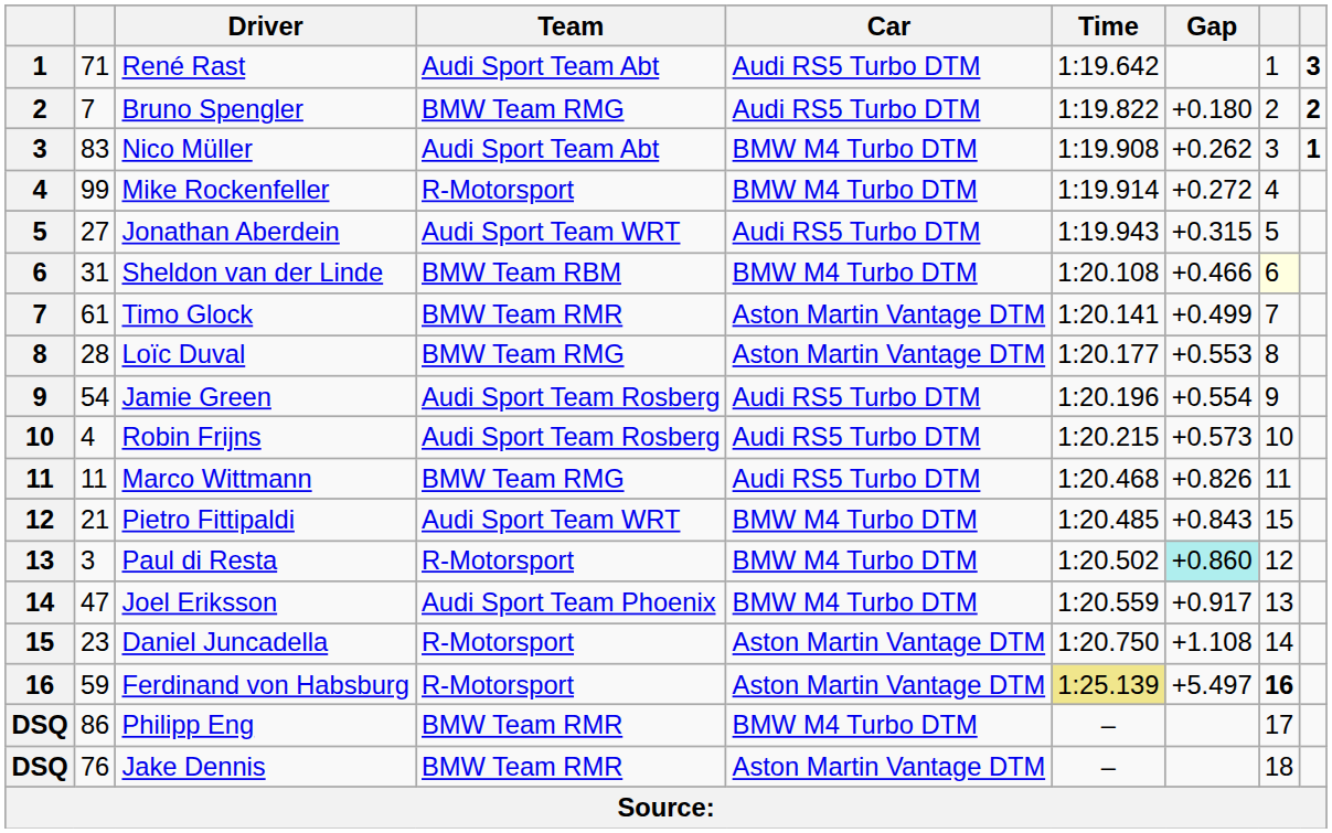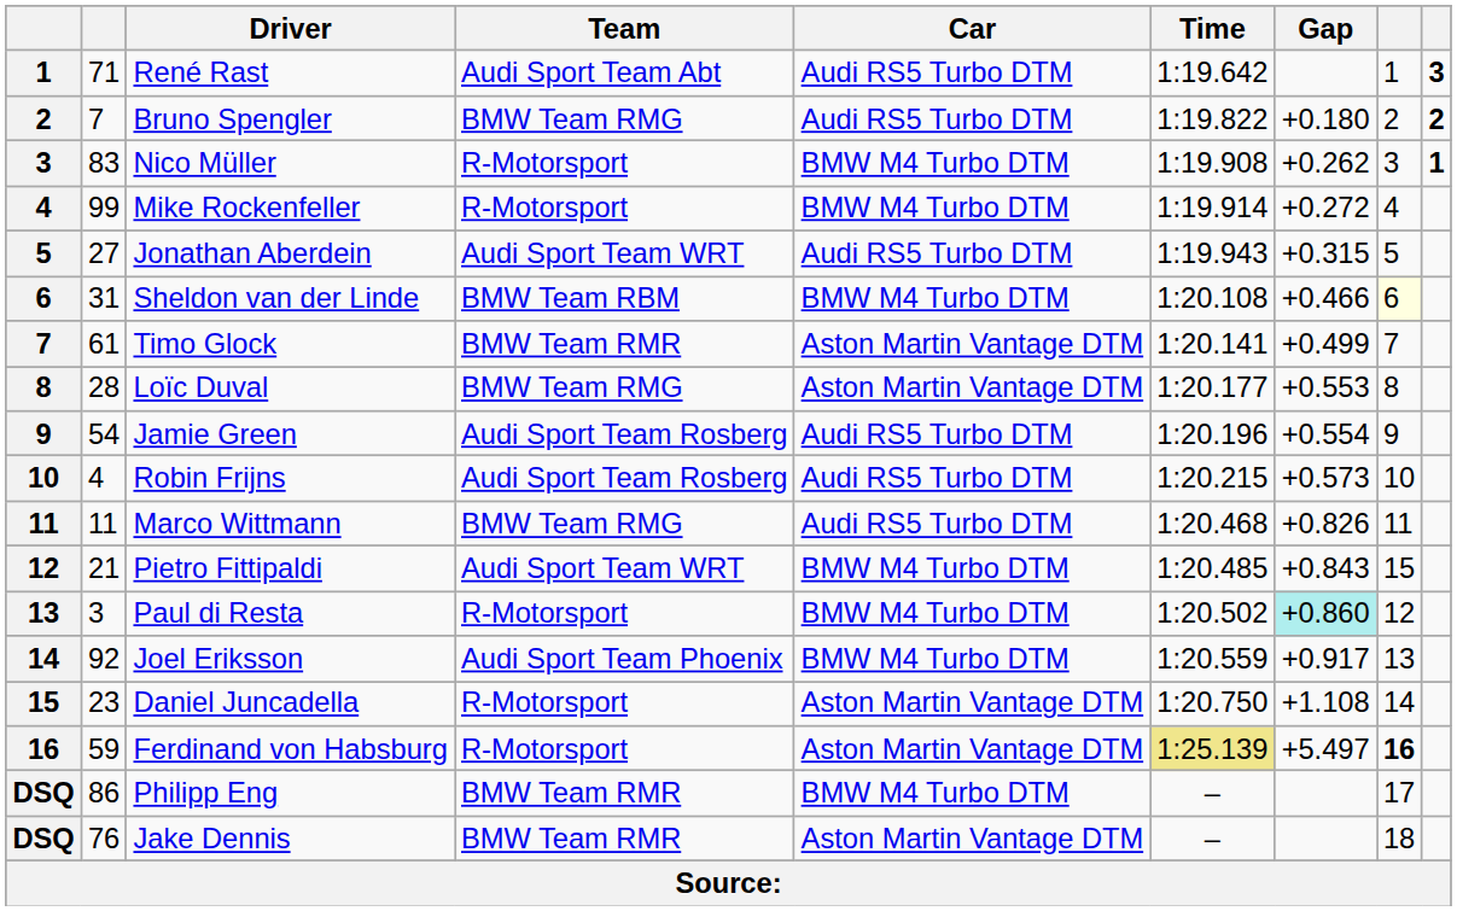Nico Müller | Team: Audi Sport Team Abt -> R-Motorsport
Joel Eriksson | column 2: 47 -> 92
